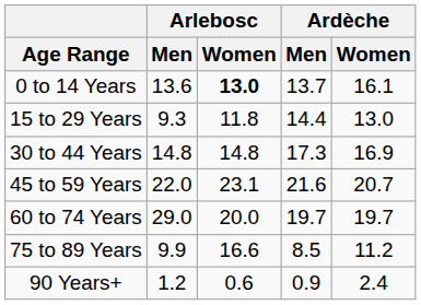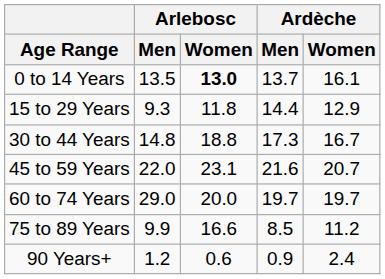0 to 14 Years | Arlebosc / Men: 13.6 -> 13.5
15 to 29 Years | Ardèche / Women: 13.0 -> 12.9
30 to 44 Years | Arlebosc / Women: 14.8 -> 18.8
30 to 44 Years | Ardèche / Women: 16.9 -> 16.7
